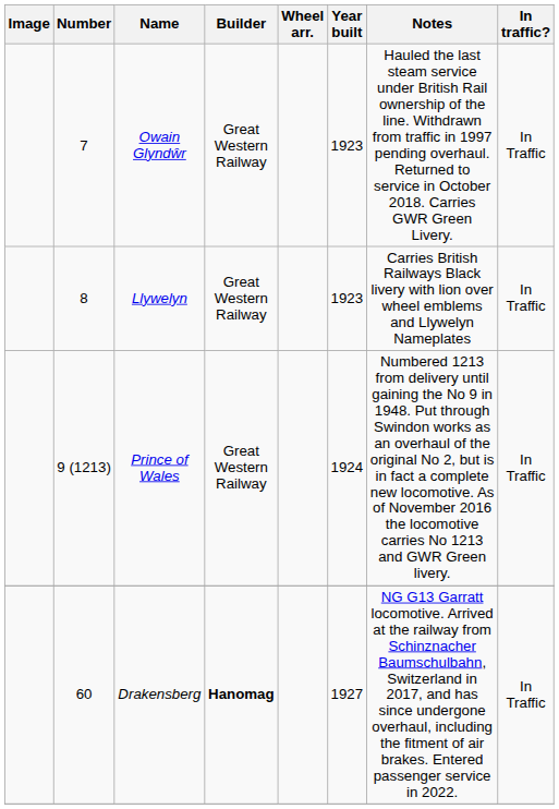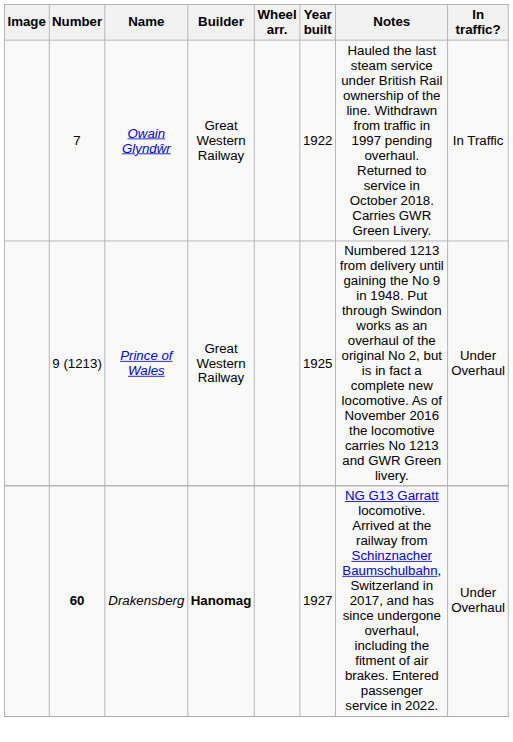Owain Glyndŵr | Year built: 1923 -> 1922
- row: 8 | Llywelyn | Great Western Railway | 1923 | Carries British Railways Black livery with lion over wheel emblems and Llywelyn Nameplates | In Traffic
Prince of Wales | Year built: 1924 -> 1925
Prince of Wales | In traffic?: In Traffic -> Under Overhaul
Drakensberg | Number: normal -> bold
Drakensberg | In traffic?: In Traffic -> Under Overhaul
